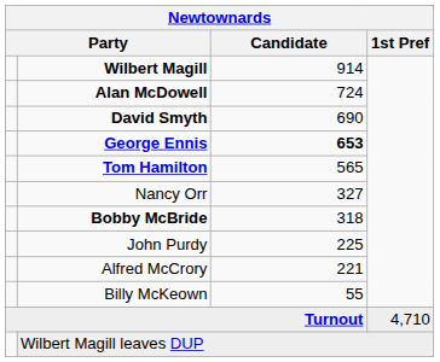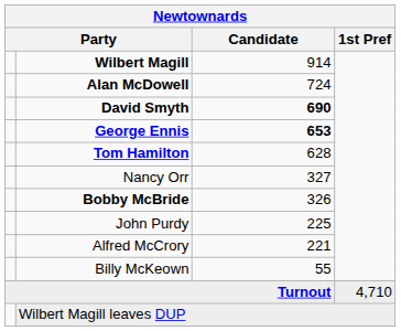David Smyth | Candidate: normal -> bold
Tom Hamilton | Candidate: 565 -> 628
Bobby McBride | Candidate: 318 -> 326
